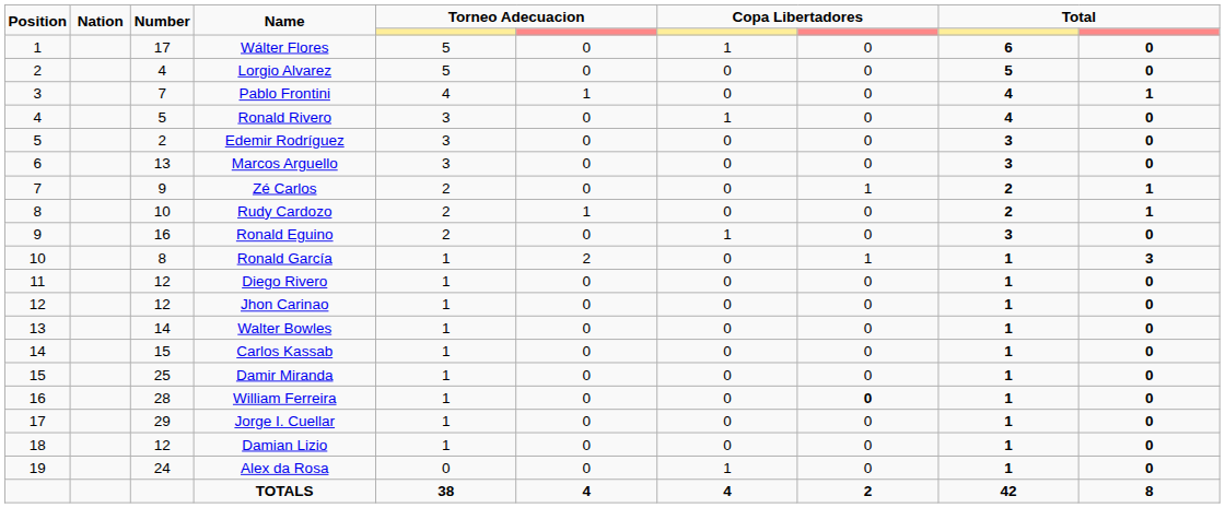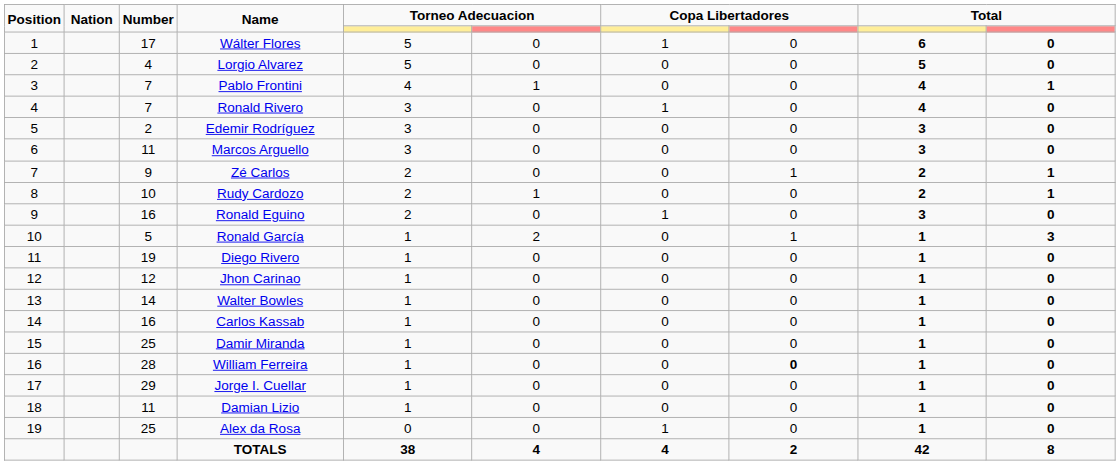Ronald Rivero | Number: 5 -> 7
Marcos Arguello | Number: 13 -> 11
Ronald García | Number: 8 -> 5
Diego Rivero | Number: 12 -> 19
Carlos Kassab | Number: 15 -> 16
Damian Lizio | Number: 12 -> 11
Alex da Rosa | Number: 24 -> 25
